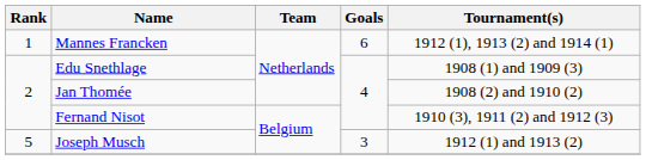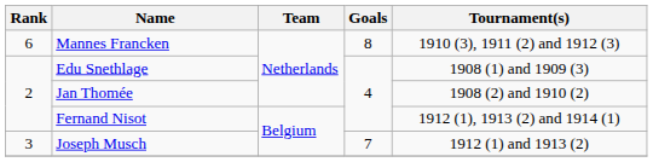Mannes Francken | Rank: 1 -> 6
Mannes Francken | Goals: 6 -> 8
Mannes Francken | Tournament(s): 1912 (1), 1913 (2) and 1914 (1) -> 1910 (3), 1911 (2) and 1912 (3)
Fernand Nisot | Tournament(s): 1910 (3), 1911 (2) and 1912 (3) -> 1912 (1), 1913 (2) and 1914 (1)
Joseph Musch | Rank: 5 -> 3
Joseph Musch | Goals: 3 -> 7
